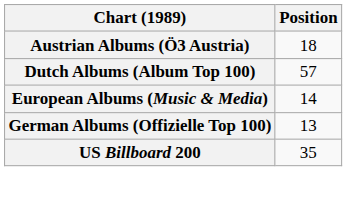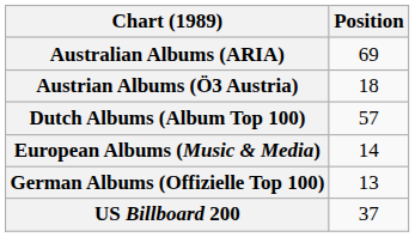+ row: Australian Albums (ARIA) | 69
US Billboard 200 | Position: 35 -> 37
